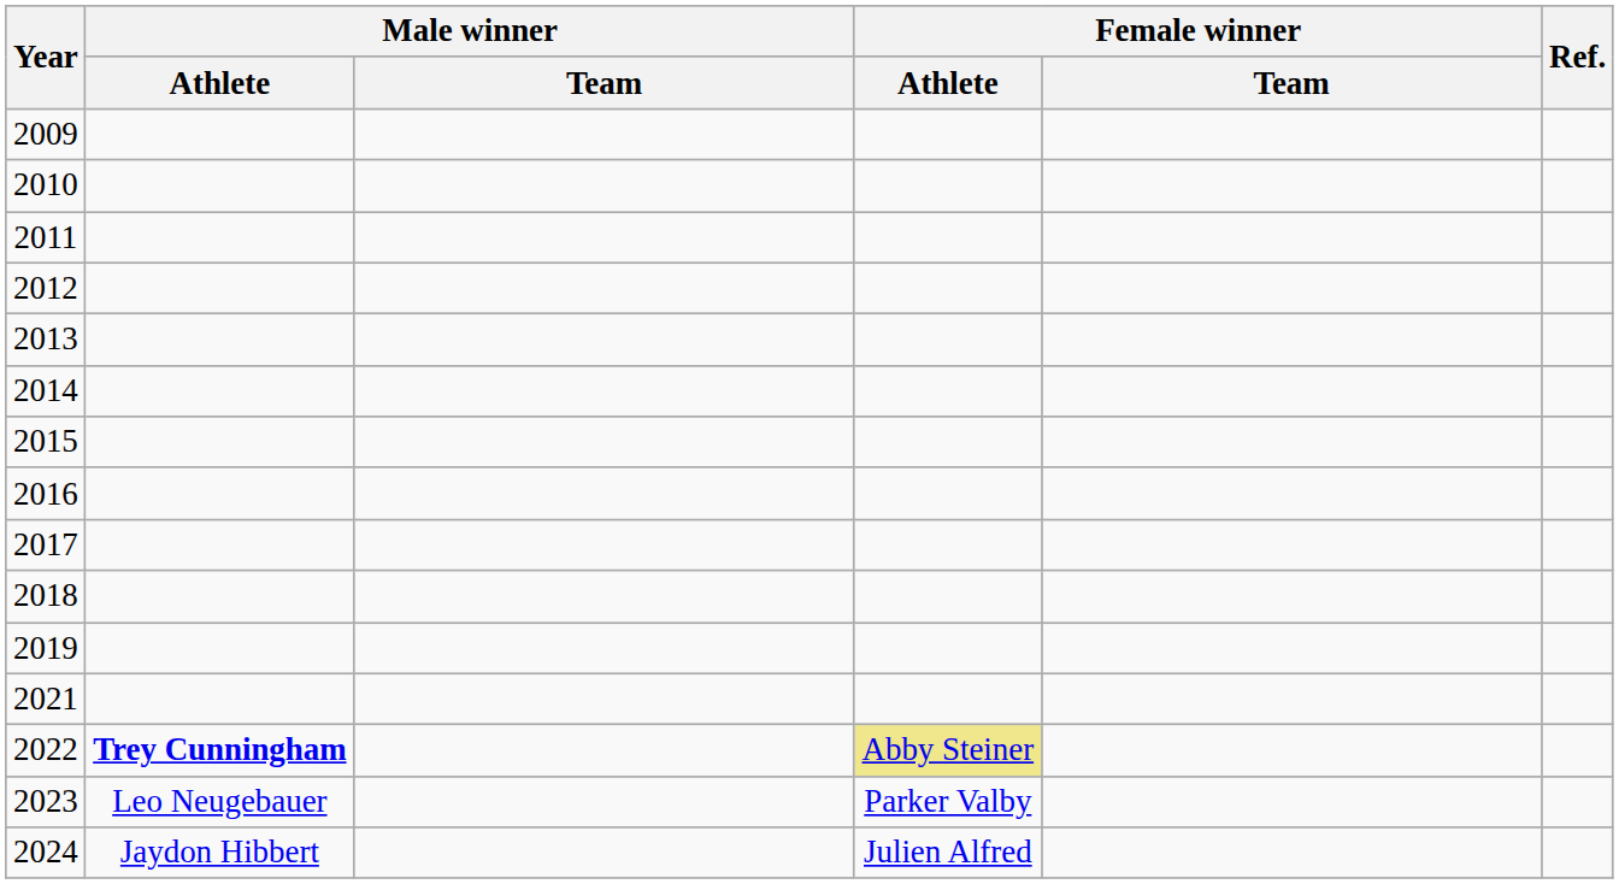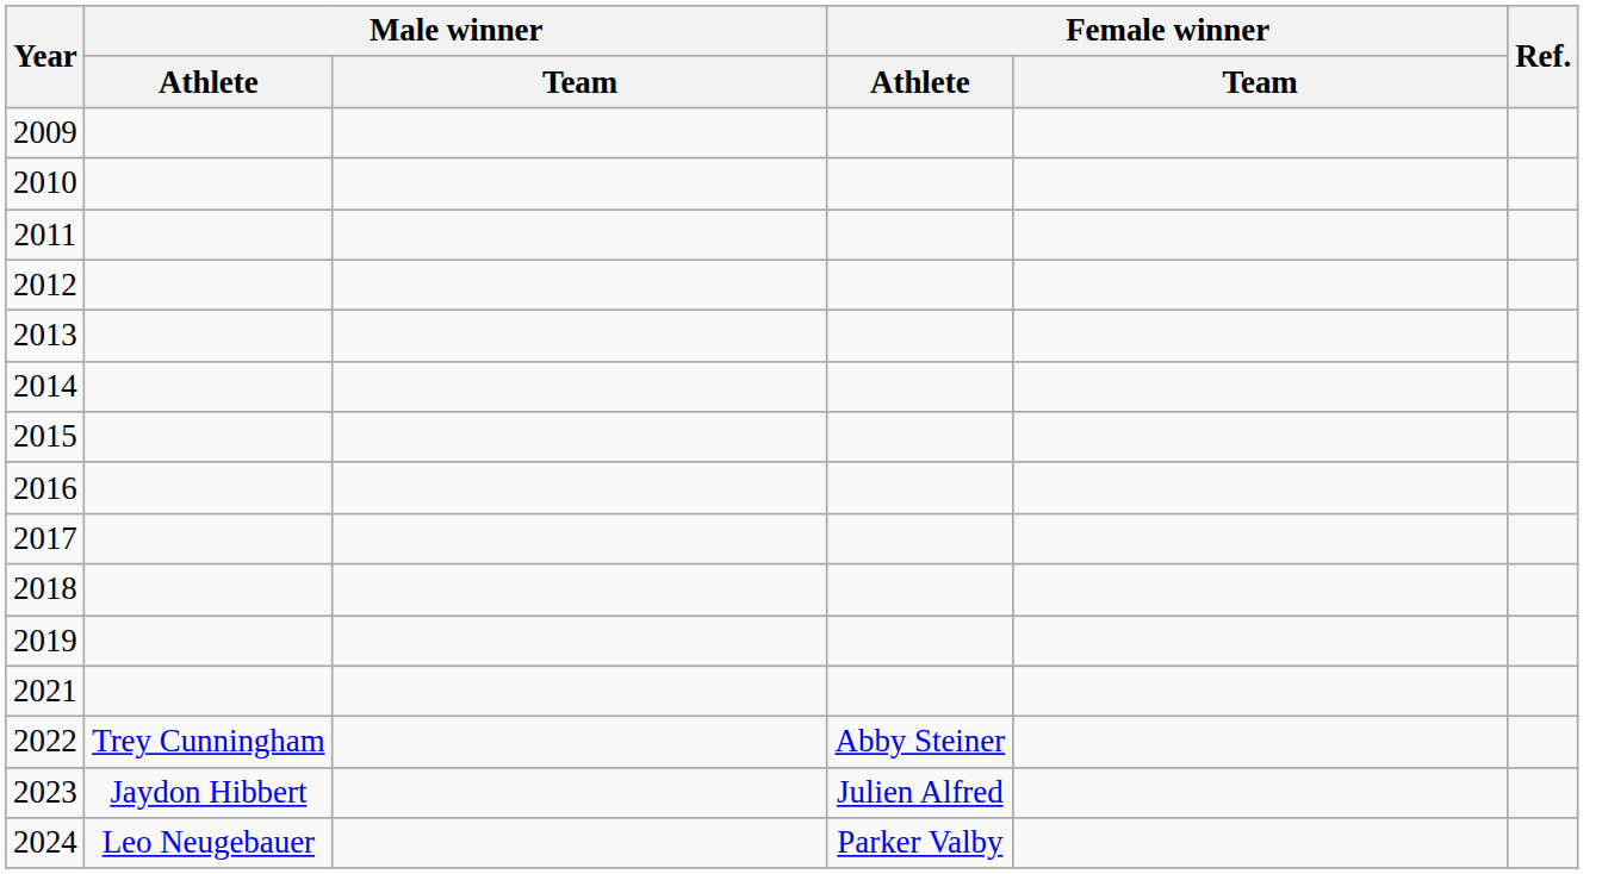2022 | Male winner / Athlete: bold -> normal
2022 | Female winner / Athlete: khaki background -> no background
2023 | Male winner / Athlete: Leo Neugebauer -> Jaydon Hibbert
2023 | Female winner / Athlete: Parker Valby -> Julien Alfred
2024 | Male winner / Athlete: Jaydon Hibbert -> Leo Neugebauer
2024 | Female winner / Athlete: Julien Alfred -> Parker Valby
